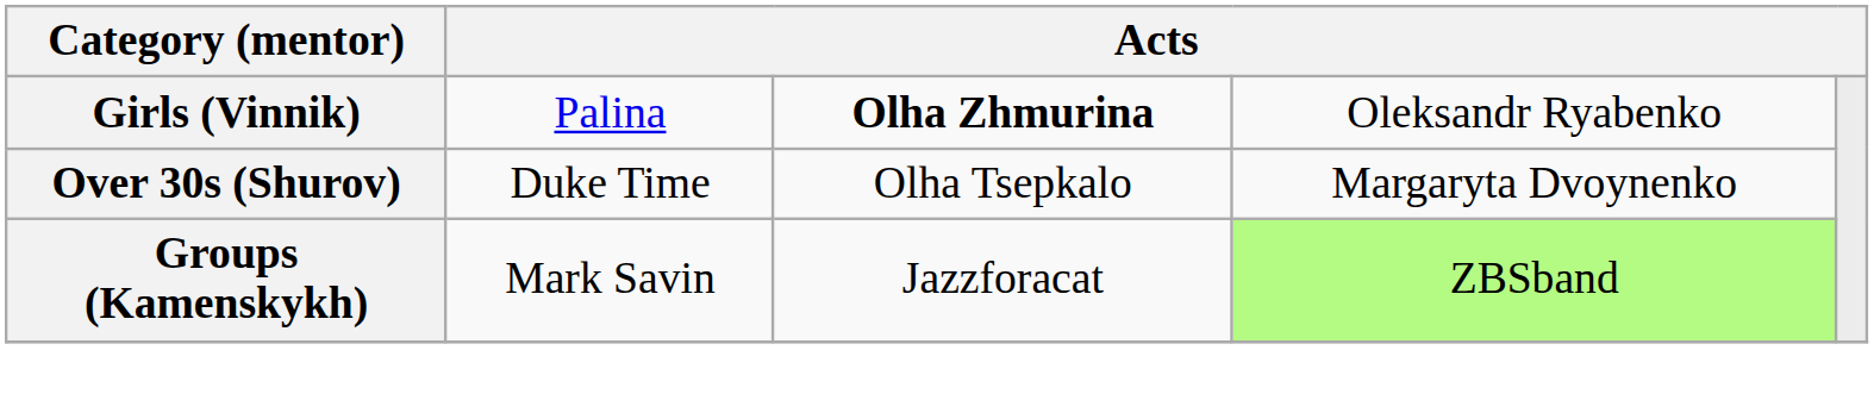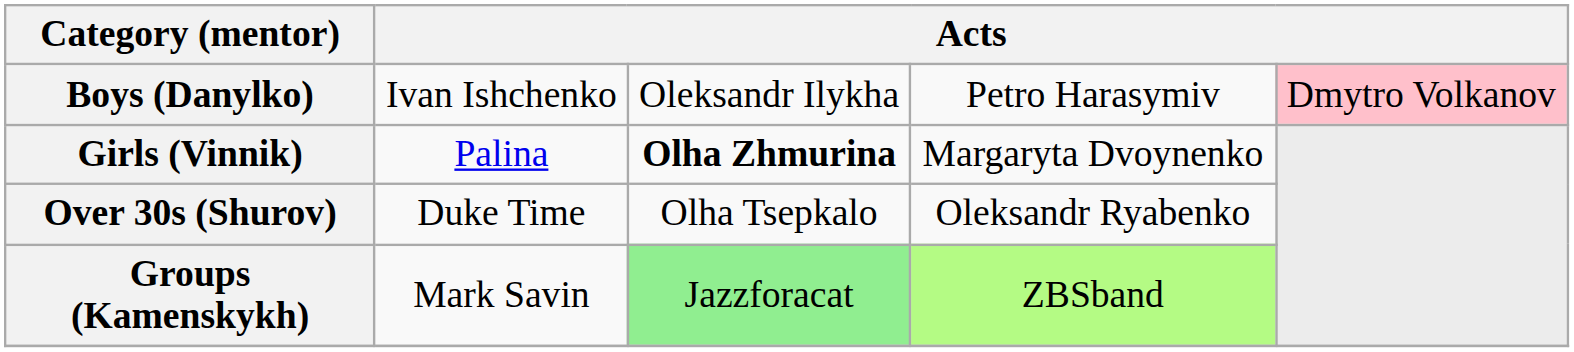+ row: Boys (Danylko) | Ivan Ishchenko | Oleksandr Ilykha | Petro Harasymiv | Dmytro Volkanov
Girls (Vinnik) | column 4: Oleksandr Ryabenko -> Margaryta Dvoynenko
Over 30s (Shurov) | column 4: Margaryta Dvoynenko -> Oleksandr Ryabenko
Groups (Kamenskykh) | column 3: no background -> lightgreen background
